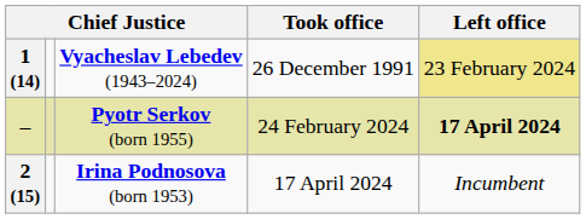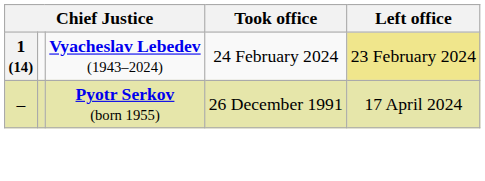Vyacheslav Lebedev (1943–2024) | Took office: 26 December 1991 -> 24 February 2024
Pyotr Serkov (born 1955) | Took office: 24 February 2024 -> 26 December 1991
Pyotr Serkov (born 1955) | Left office: bold -> normal
- row: 2 (15) | Irina Podnosova (born 1953) | 17 April 2024 | Incumbent
